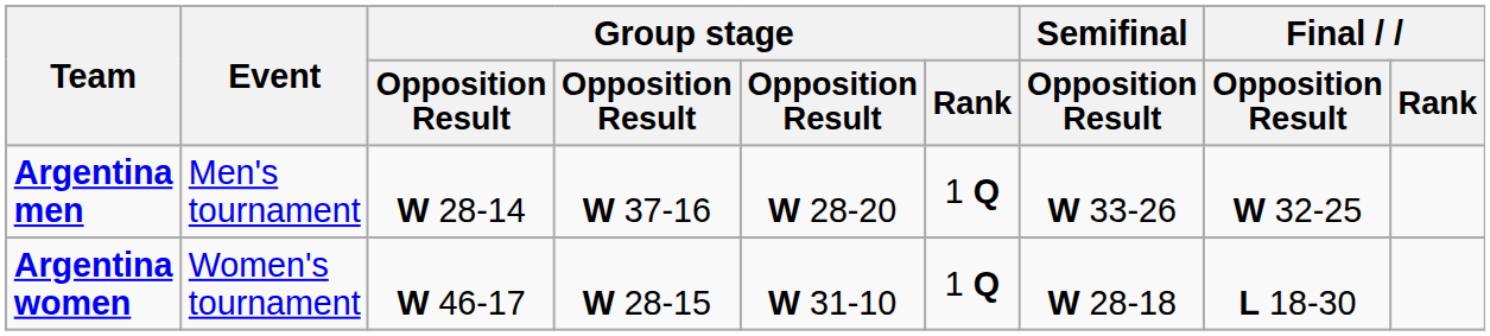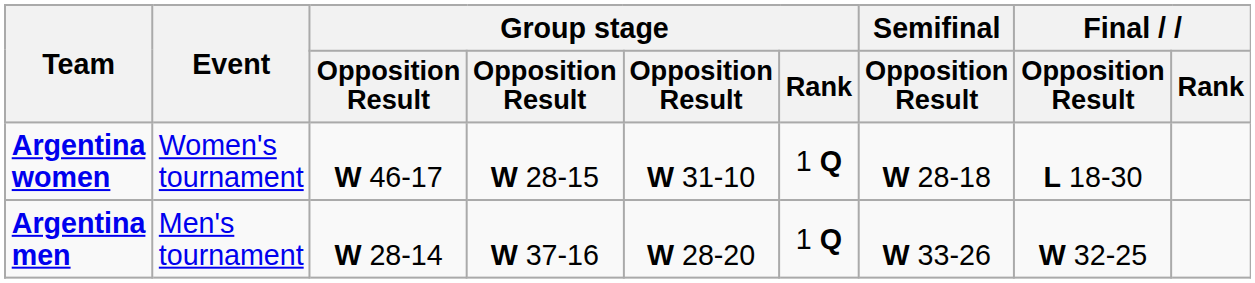rows swapped: Argentina men <-> Argentina women
